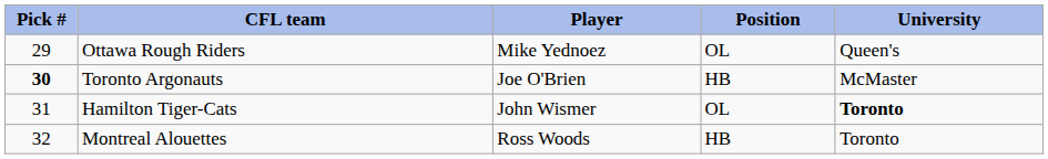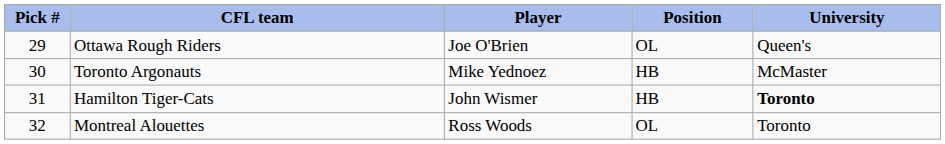Ottawa Rough Riders | Player: Mike Yednoez -> Joe O'Brien
Toronto Argonauts | Pick #: bold -> normal
Toronto Argonauts | Player: Joe O'Brien -> Mike Yednoez
Hamilton Tiger-Cats | Position: OL -> HB
Montreal Alouettes | Position: HB -> OL
